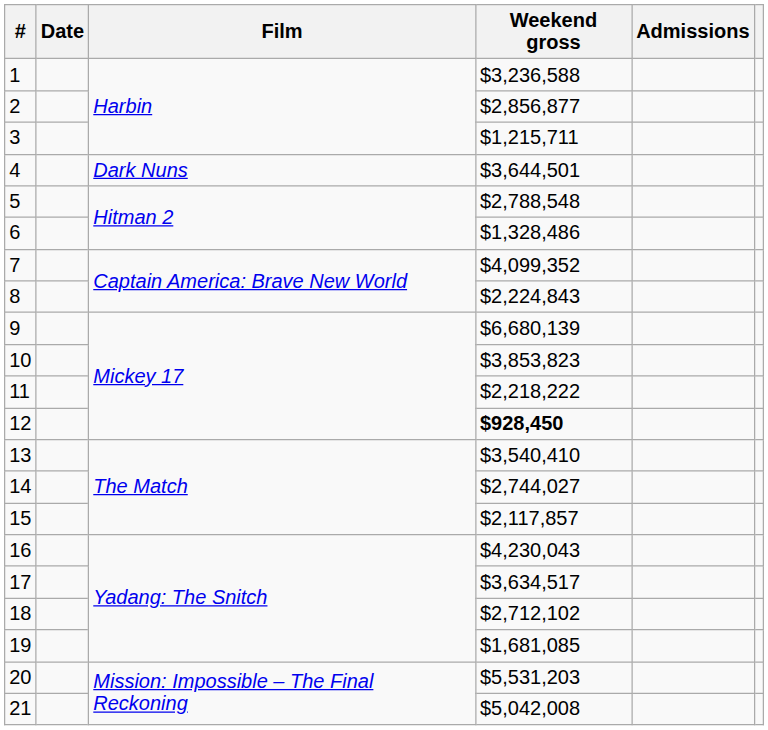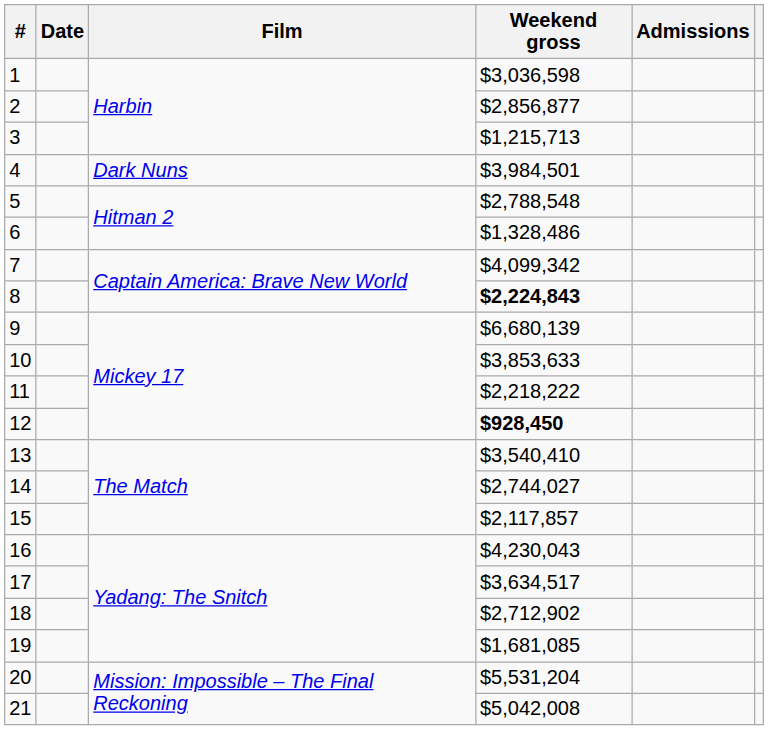1 | Weekend gross: $3,236,588 -> $3,036,598
3 | Weekend gross: $1,215,711 -> $1,215,713
4 | Weekend gross: $3,644,501 -> $3,984,501
7 | Weekend gross: $4,099,352 -> $4,099,342
8 | Weekend gross: normal -> bold
10 | Weekend gross: $3,853,823 -> $3,853,633
18 | Weekend gross: $2,712,102 -> $2,712,902
20 | Weekend gross: $5,531,203 -> $5,531,204
